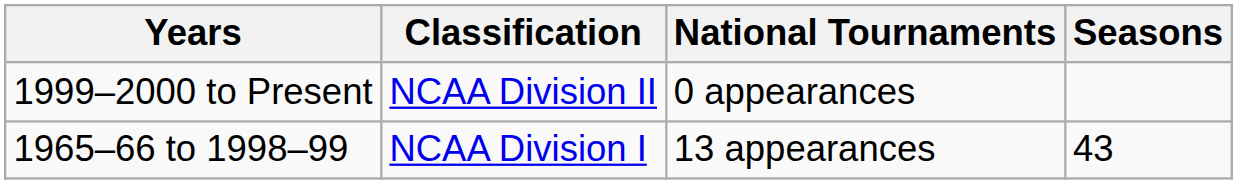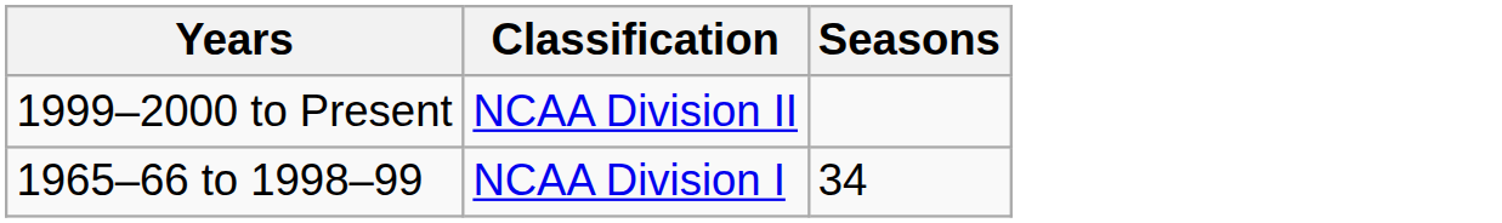- column: National Tournaments | 0 appearances | 13 appearances
1965–66 to 1998–99 | Seasons: 43 -> 34
